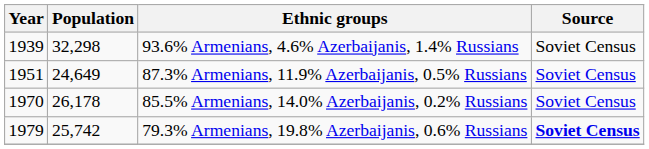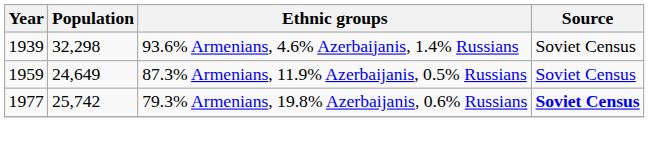87.3% Armenians, 11.9% Azerbaijanis, 0.5% Russians | Year: 1951 -> 1959
- row: 1970 | 26,178 | 85.5% Armenians, 14.0% Azerbaijanis, 0.2% Russians | Soviet Census
79.3% Armenians, 19.8% Azerbaijanis, 0.6% Russians | Year: 1979 -> 1977
